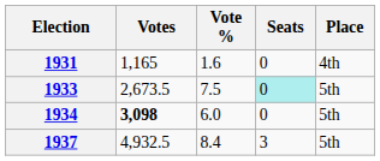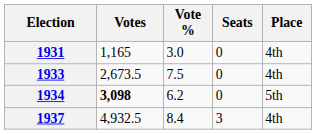1931 | Vote %: 1.6 -> 3.0
1933 | Seats: paleturquoise background -> no background
1933 | Place: 5th -> 4th
1934 | Vote %: 6.0 -> 6.2
1937 | Place: 5th -> 4th
